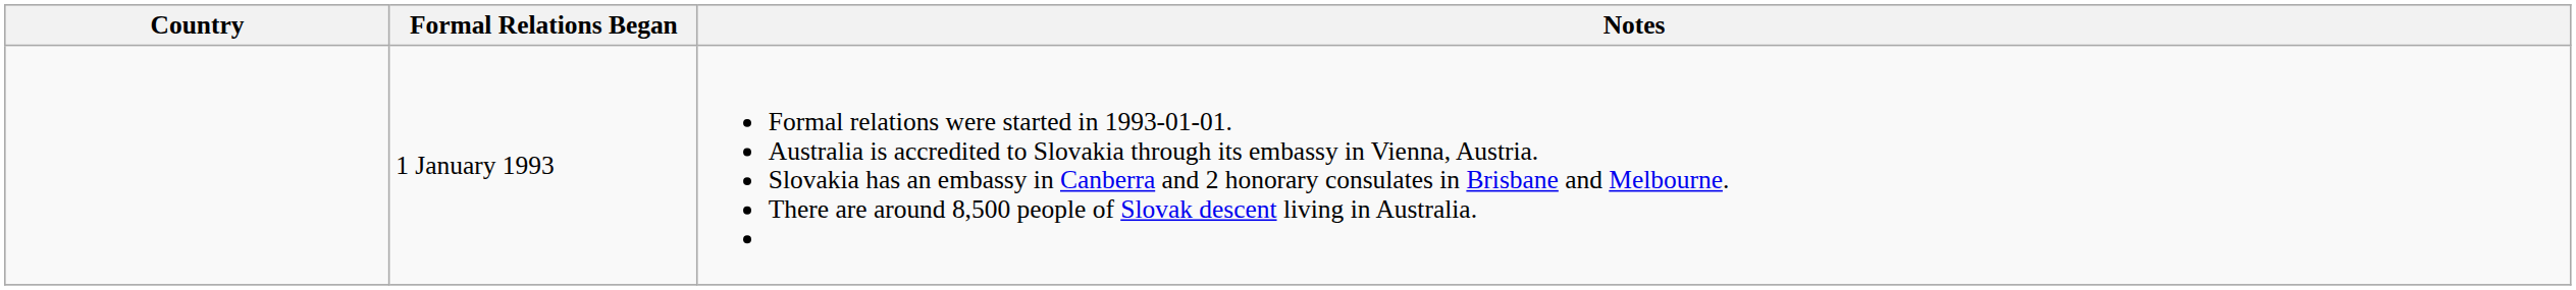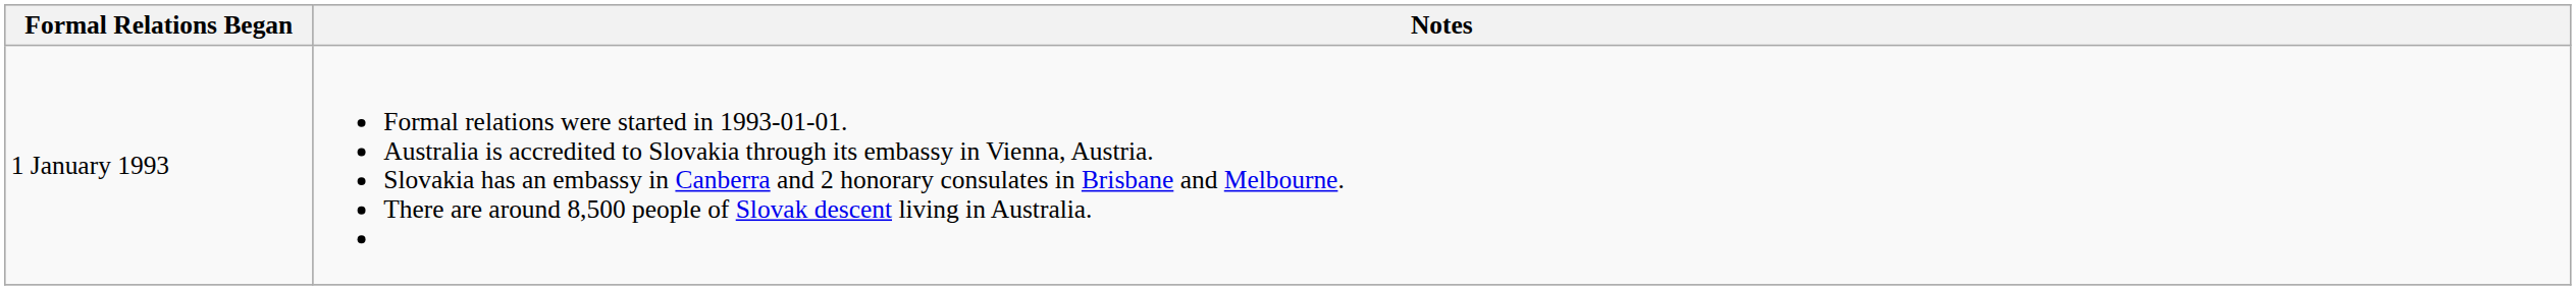- column: Country
